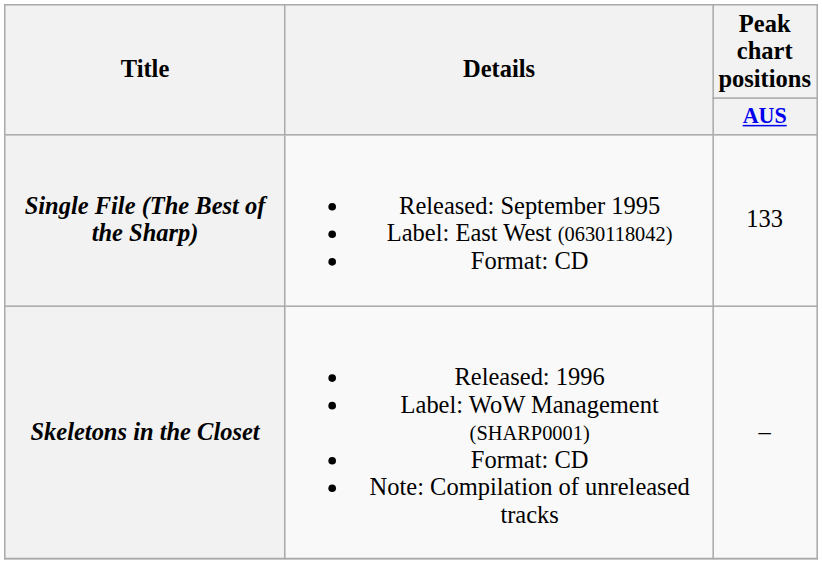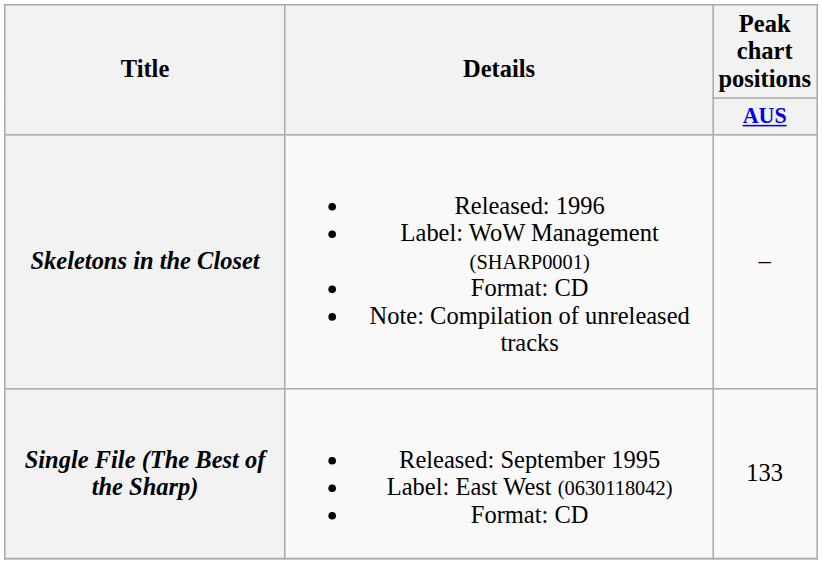rows swapped: Single File (The Best of the Sharp) <-> Skeletons in the Closet
